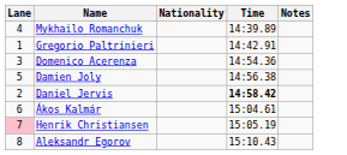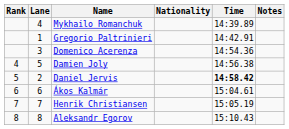+ column: Rank | 4 | 5 | 6 | 7 | 8
Henrik Christiansen | Lane: pink background -> no background
